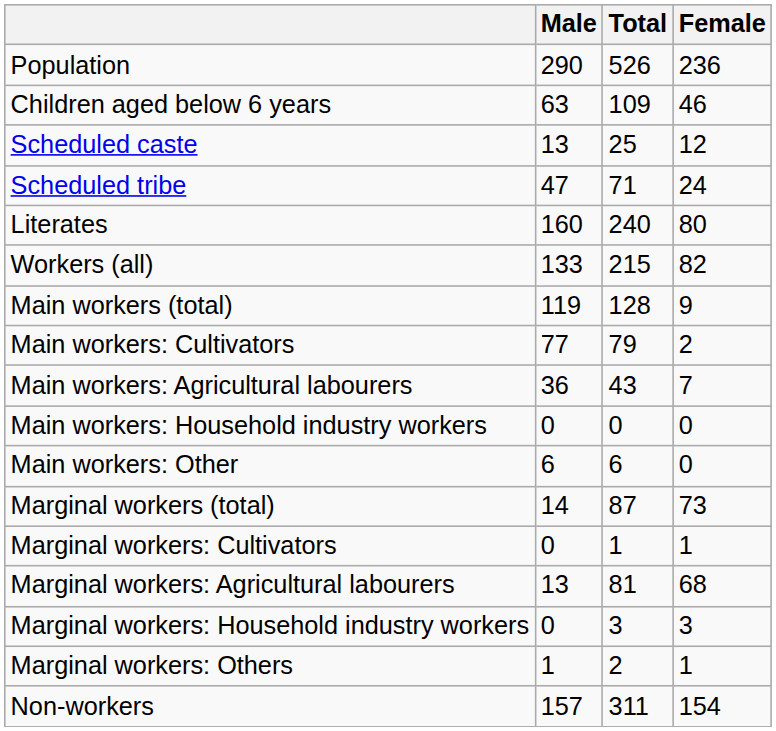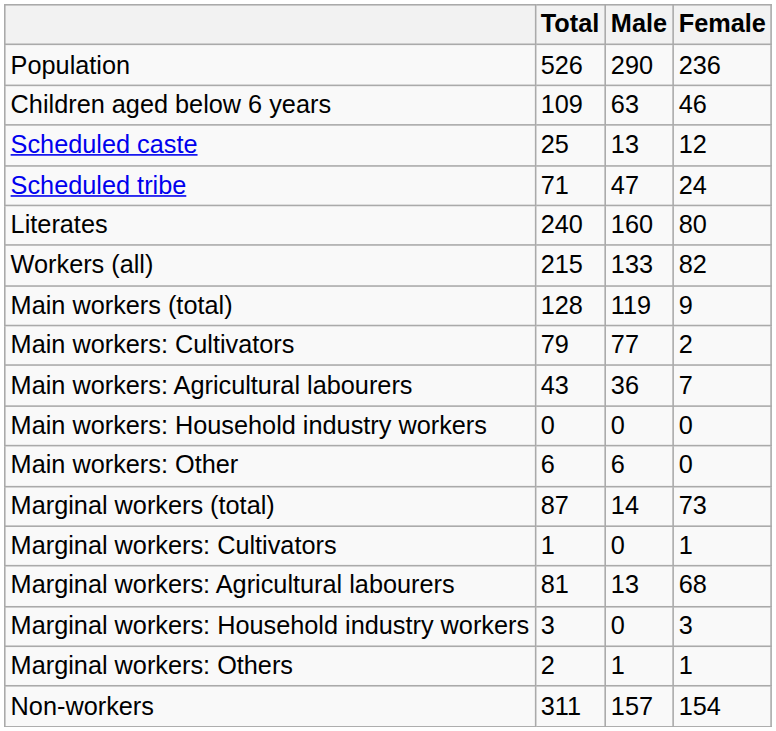columns swapped: Total <-> Male
